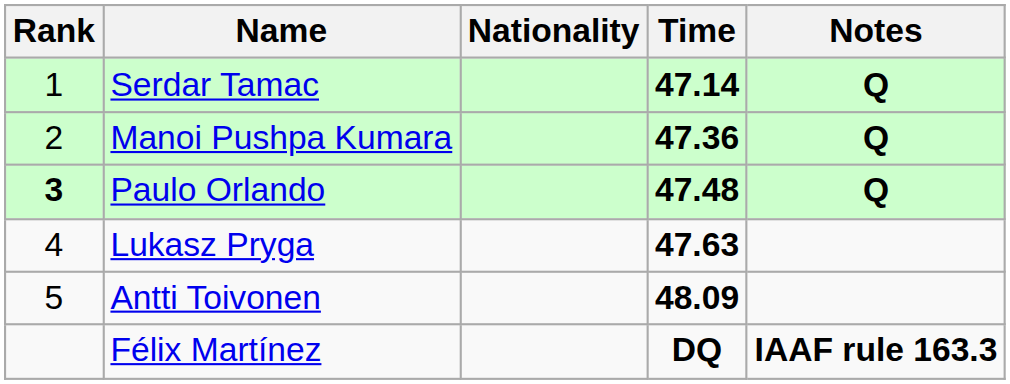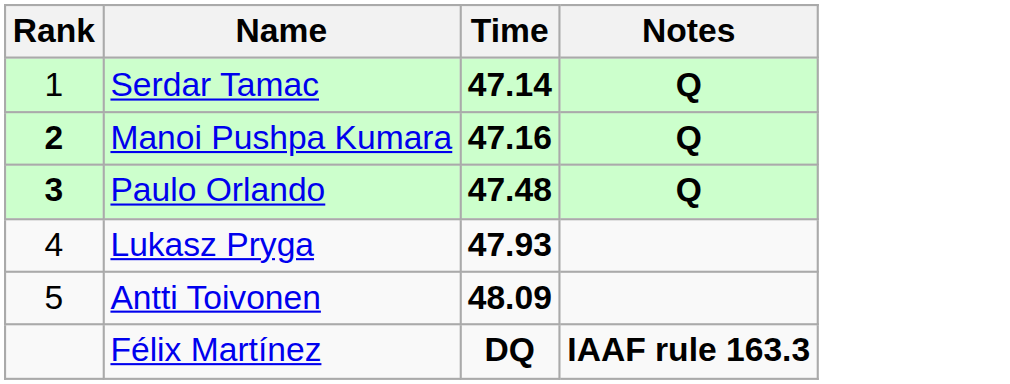- column: Nationality
Manoi Pushpa Kumara | Rank: normal -> bold
Manoi Pushpa Kumara | Time: 47.36 -> 47.16
Lukasz Pryga | Time: 47.63 -> 47.93
